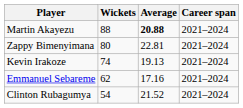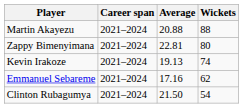columns swapped: Wickets <-> Career span
Martin Akayezu | Average: bold -> normal
Clinton Rubagumya | Average: 21.52 -> 21.50
